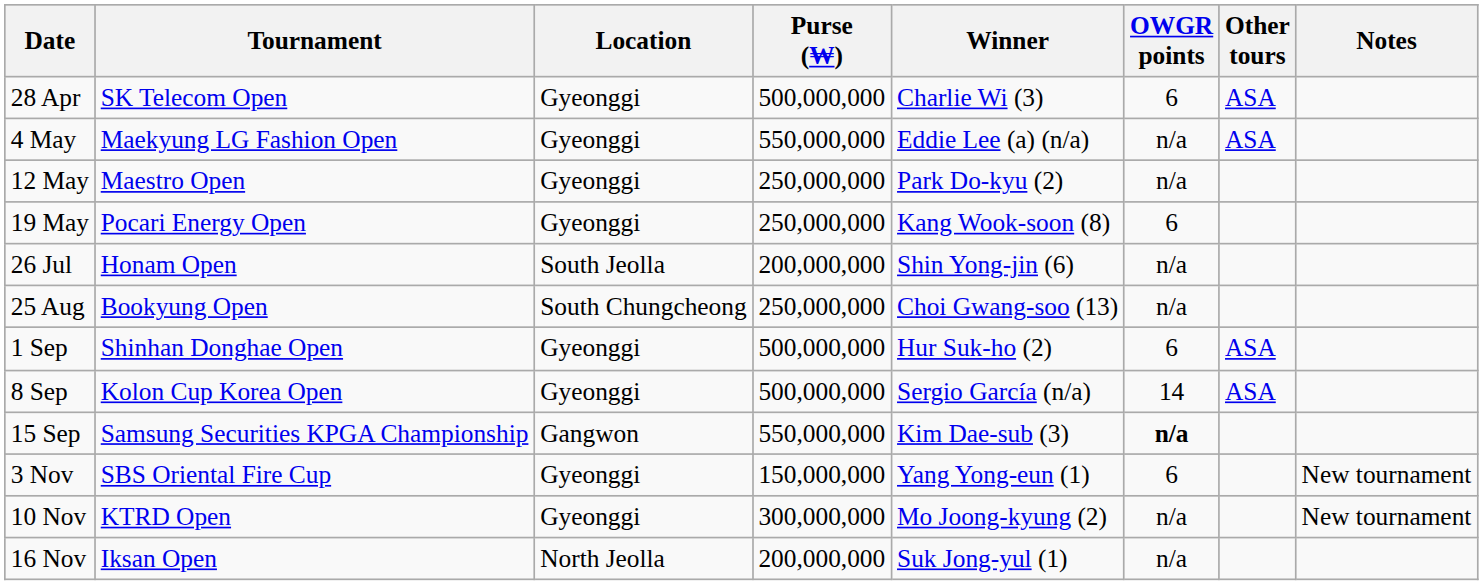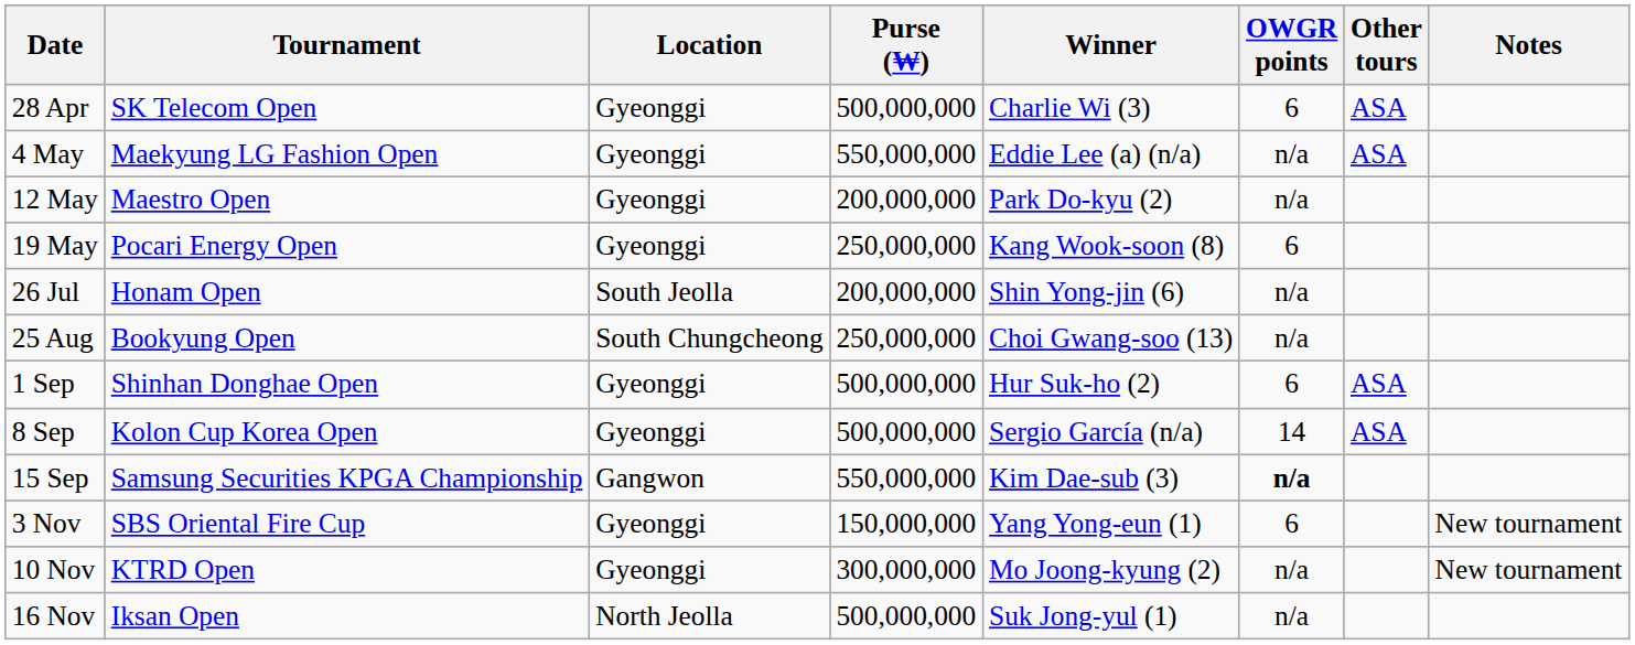12 May | Purse (₩): 250,000,000 -> 200,000,000
16 Nov | Purse (₩): 200,000,000 -> 500,000,000
